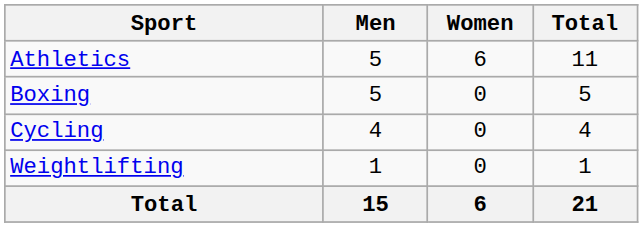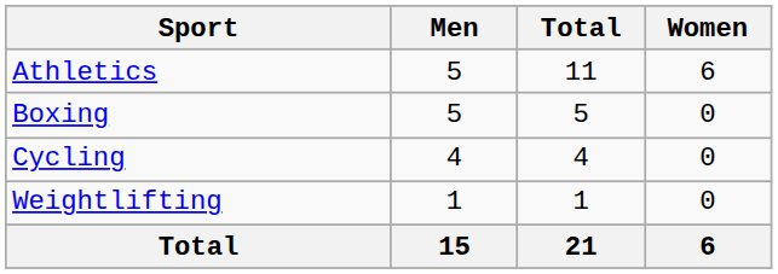columns swapped: Women <-> Total
